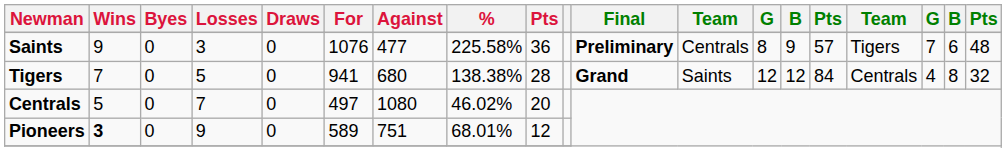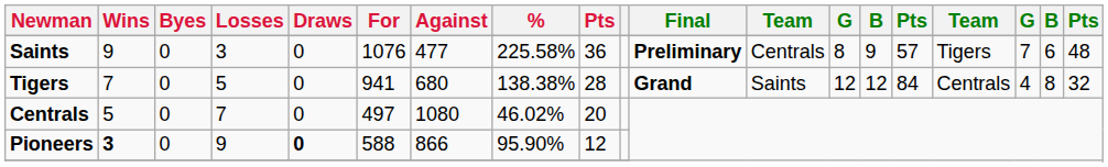Pioneers | Draws: normal -> bold
Pioneers | For: 589 -> 588
Pioneers | Against: 751 -> 866
Pioneers | %: 68.01% -> 95.90%
